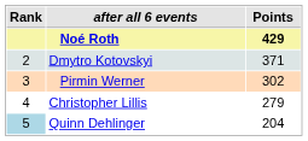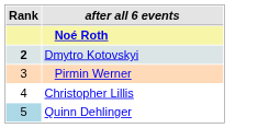- column: Points | 429 | 371 | 302 | 279 | 204
Dmytro Kotovskyi | Rank: normal -> bold
